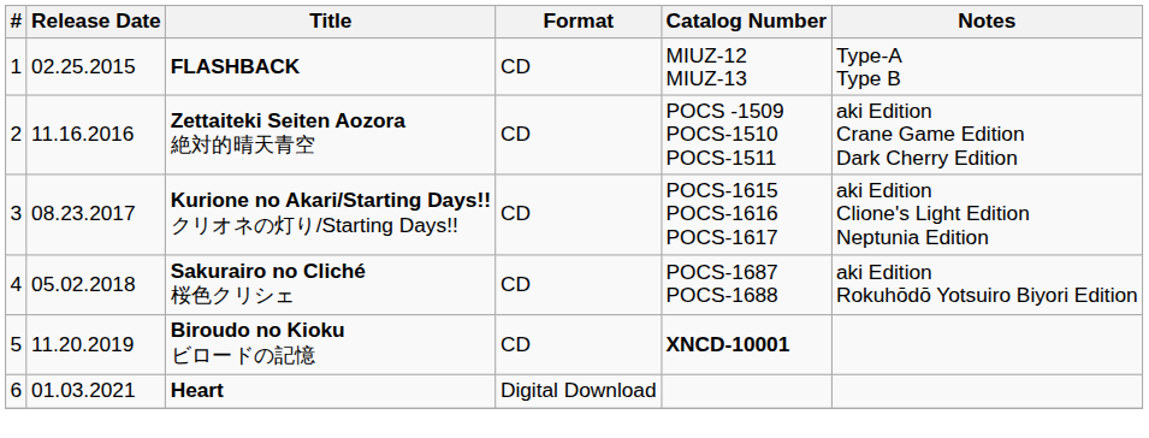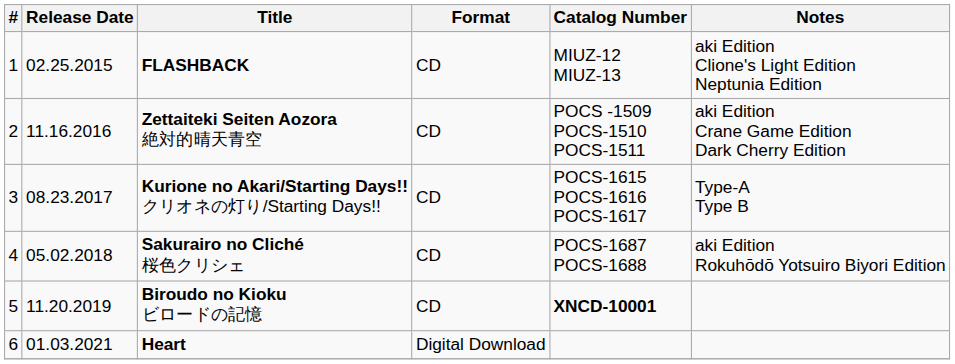FLASHBACK | Notes: Type-A Type B -> aki Edition Clione's Light Edition Neptunia Edition
Kurione no Akari/Starting Days!! クリオネの灯り/Starting Days!! | Notes: aki Edition Clione's Light Edition Neptunia Edition -> Type-A Type B
